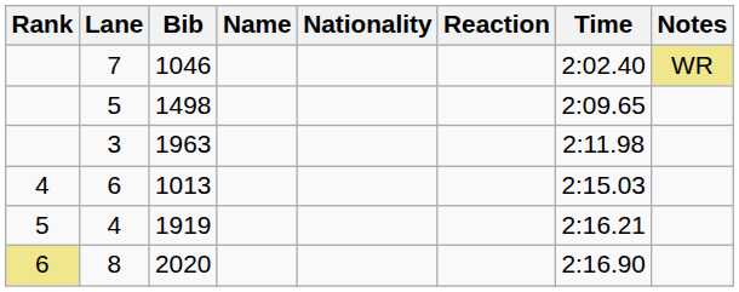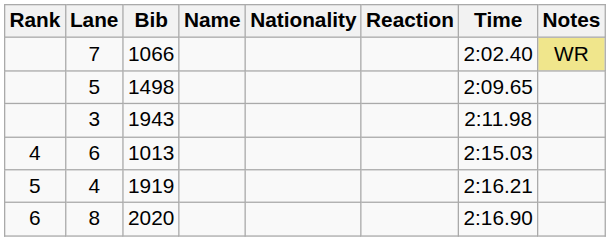7 | Bib: 1046 -> 1066
3 | Bib: 1963 -> 1943
8 | Rank: khaki background -> no background
